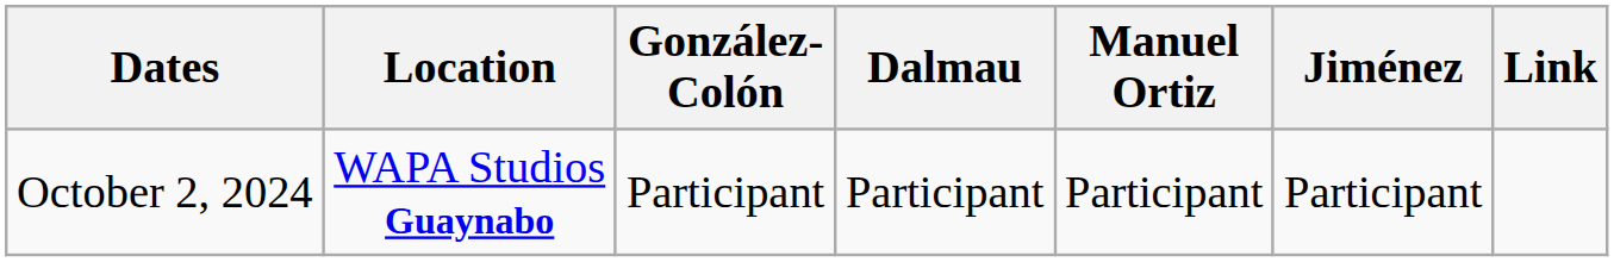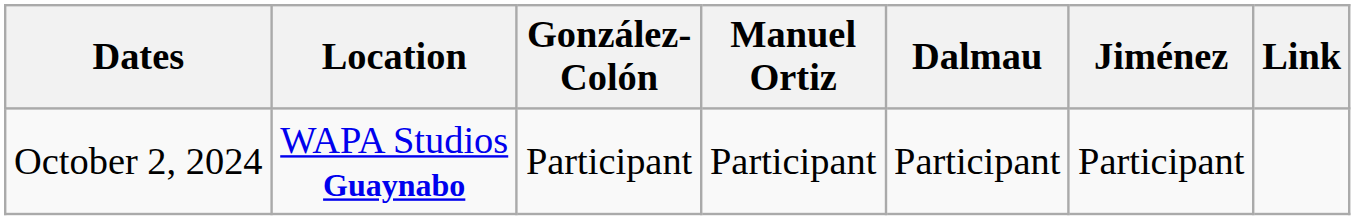columns swapped: Manuel Ortiz <-> Dalmau
